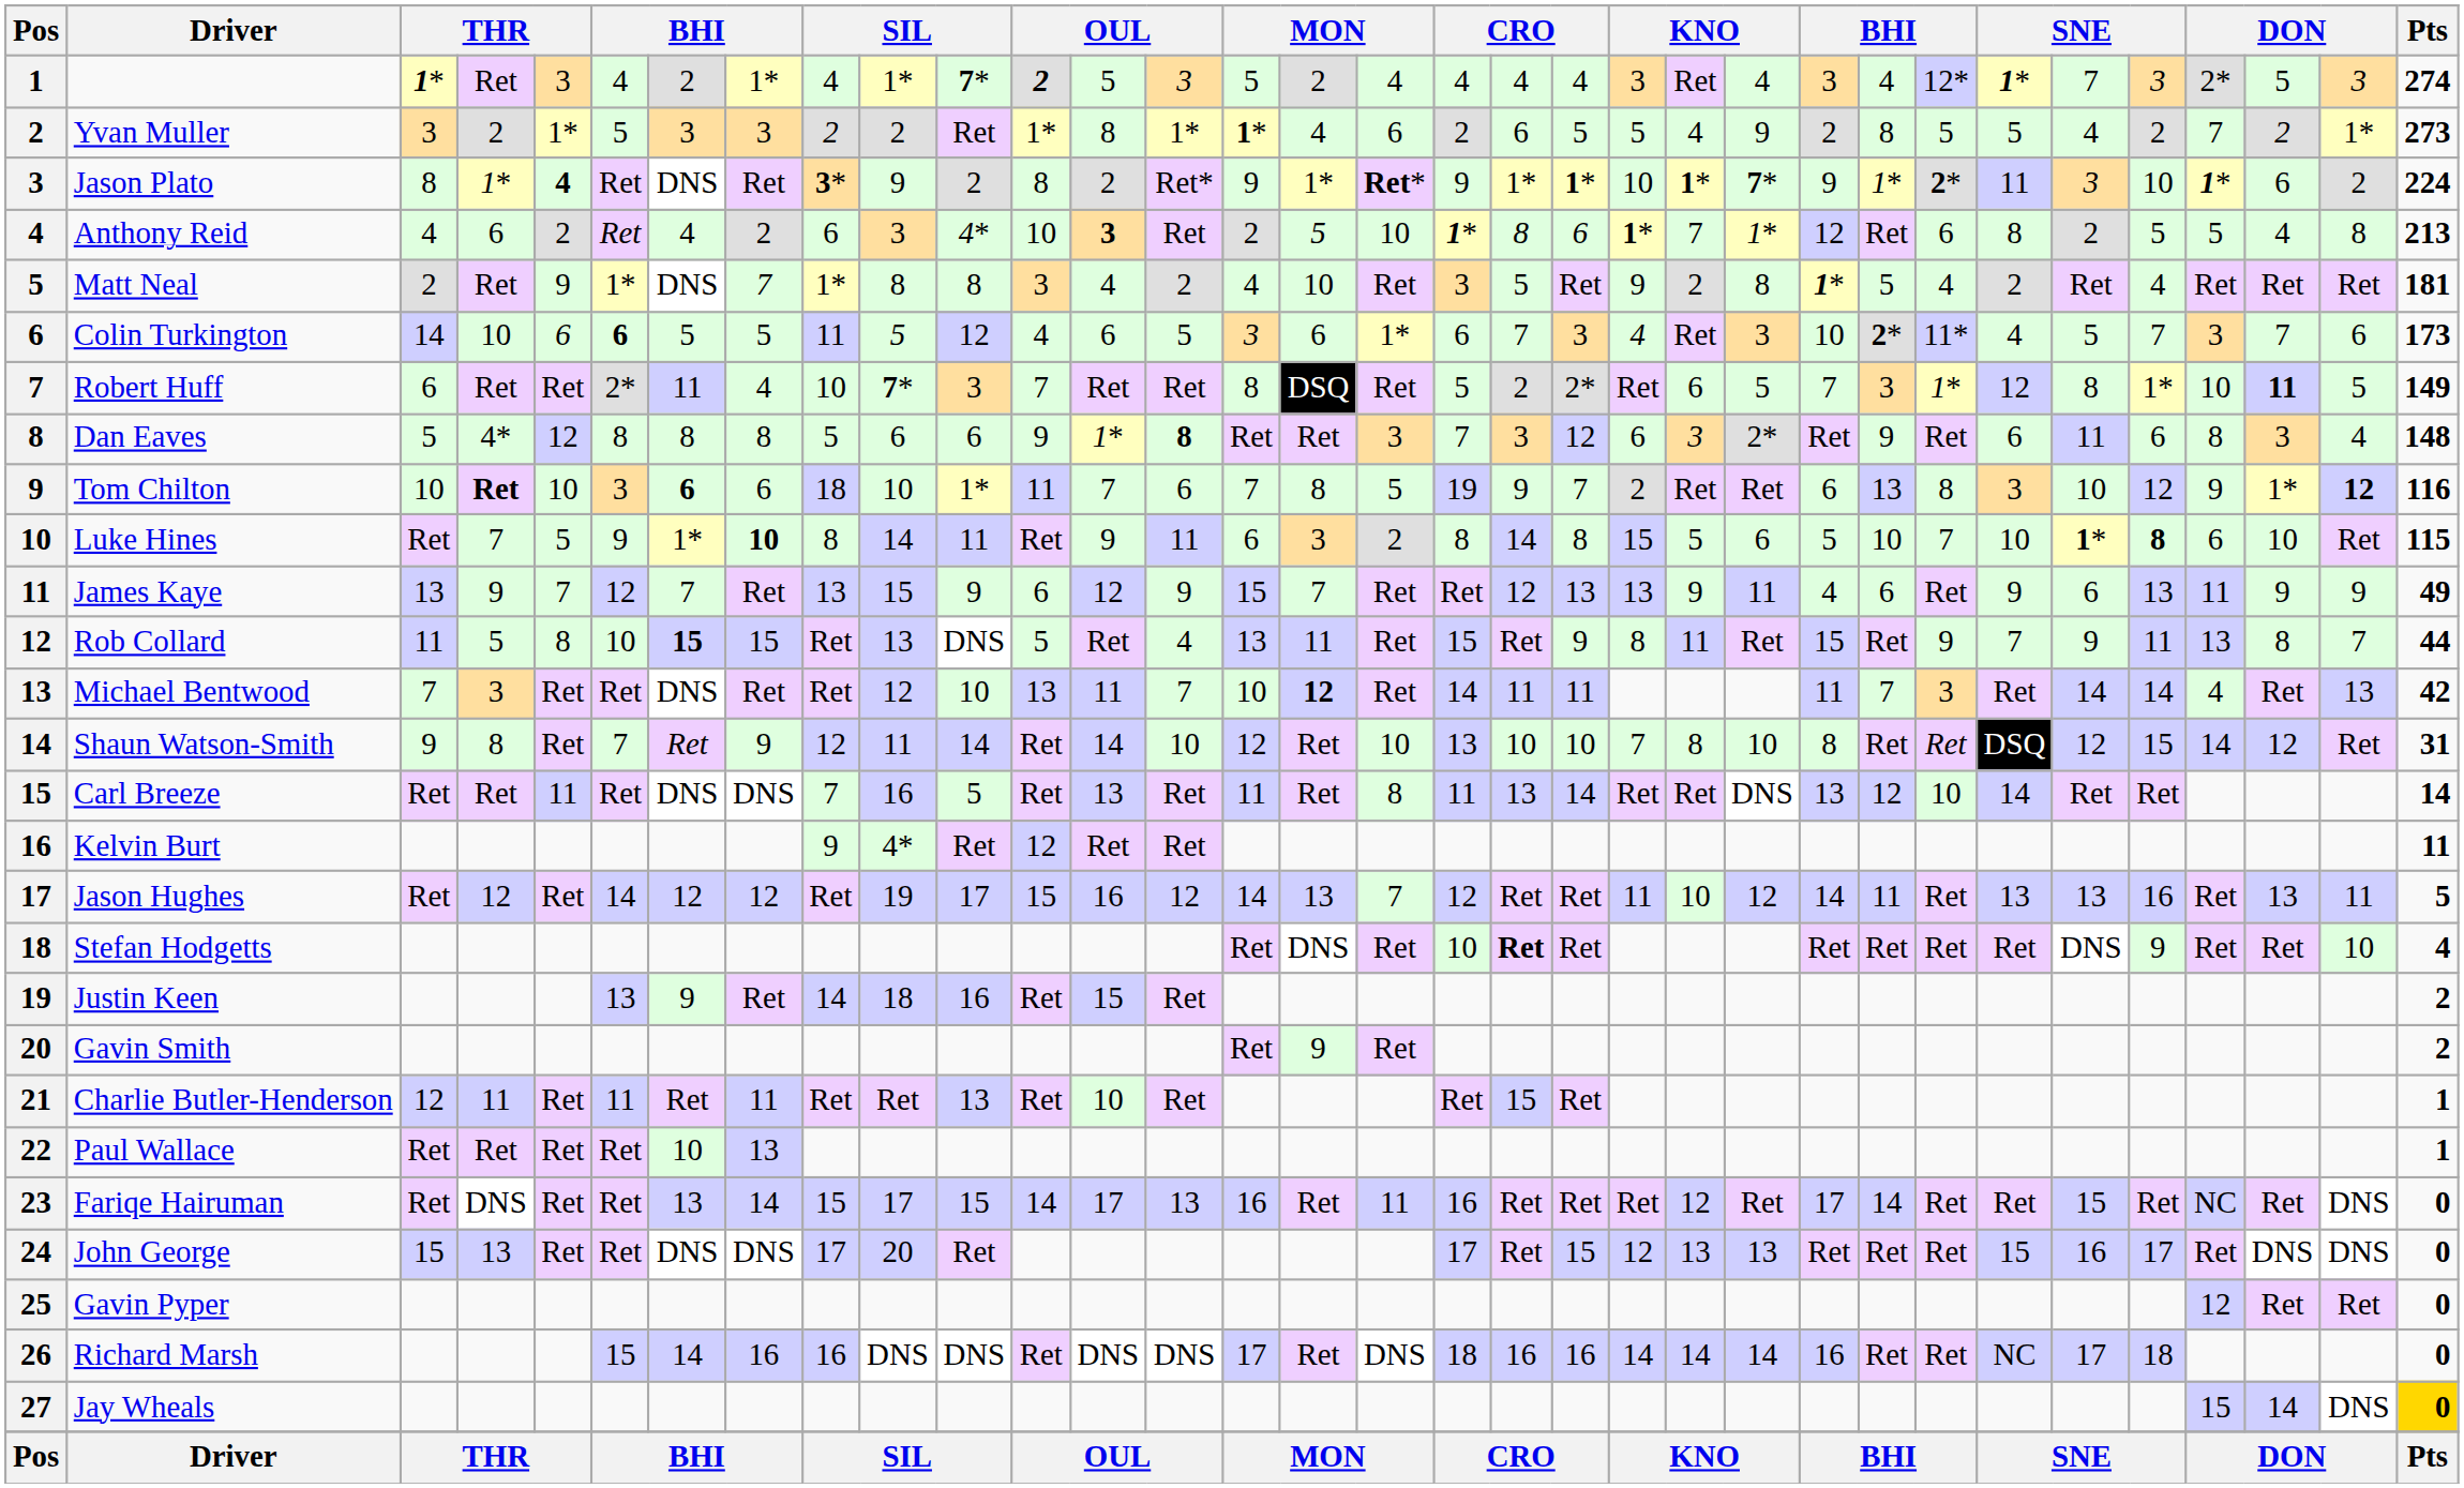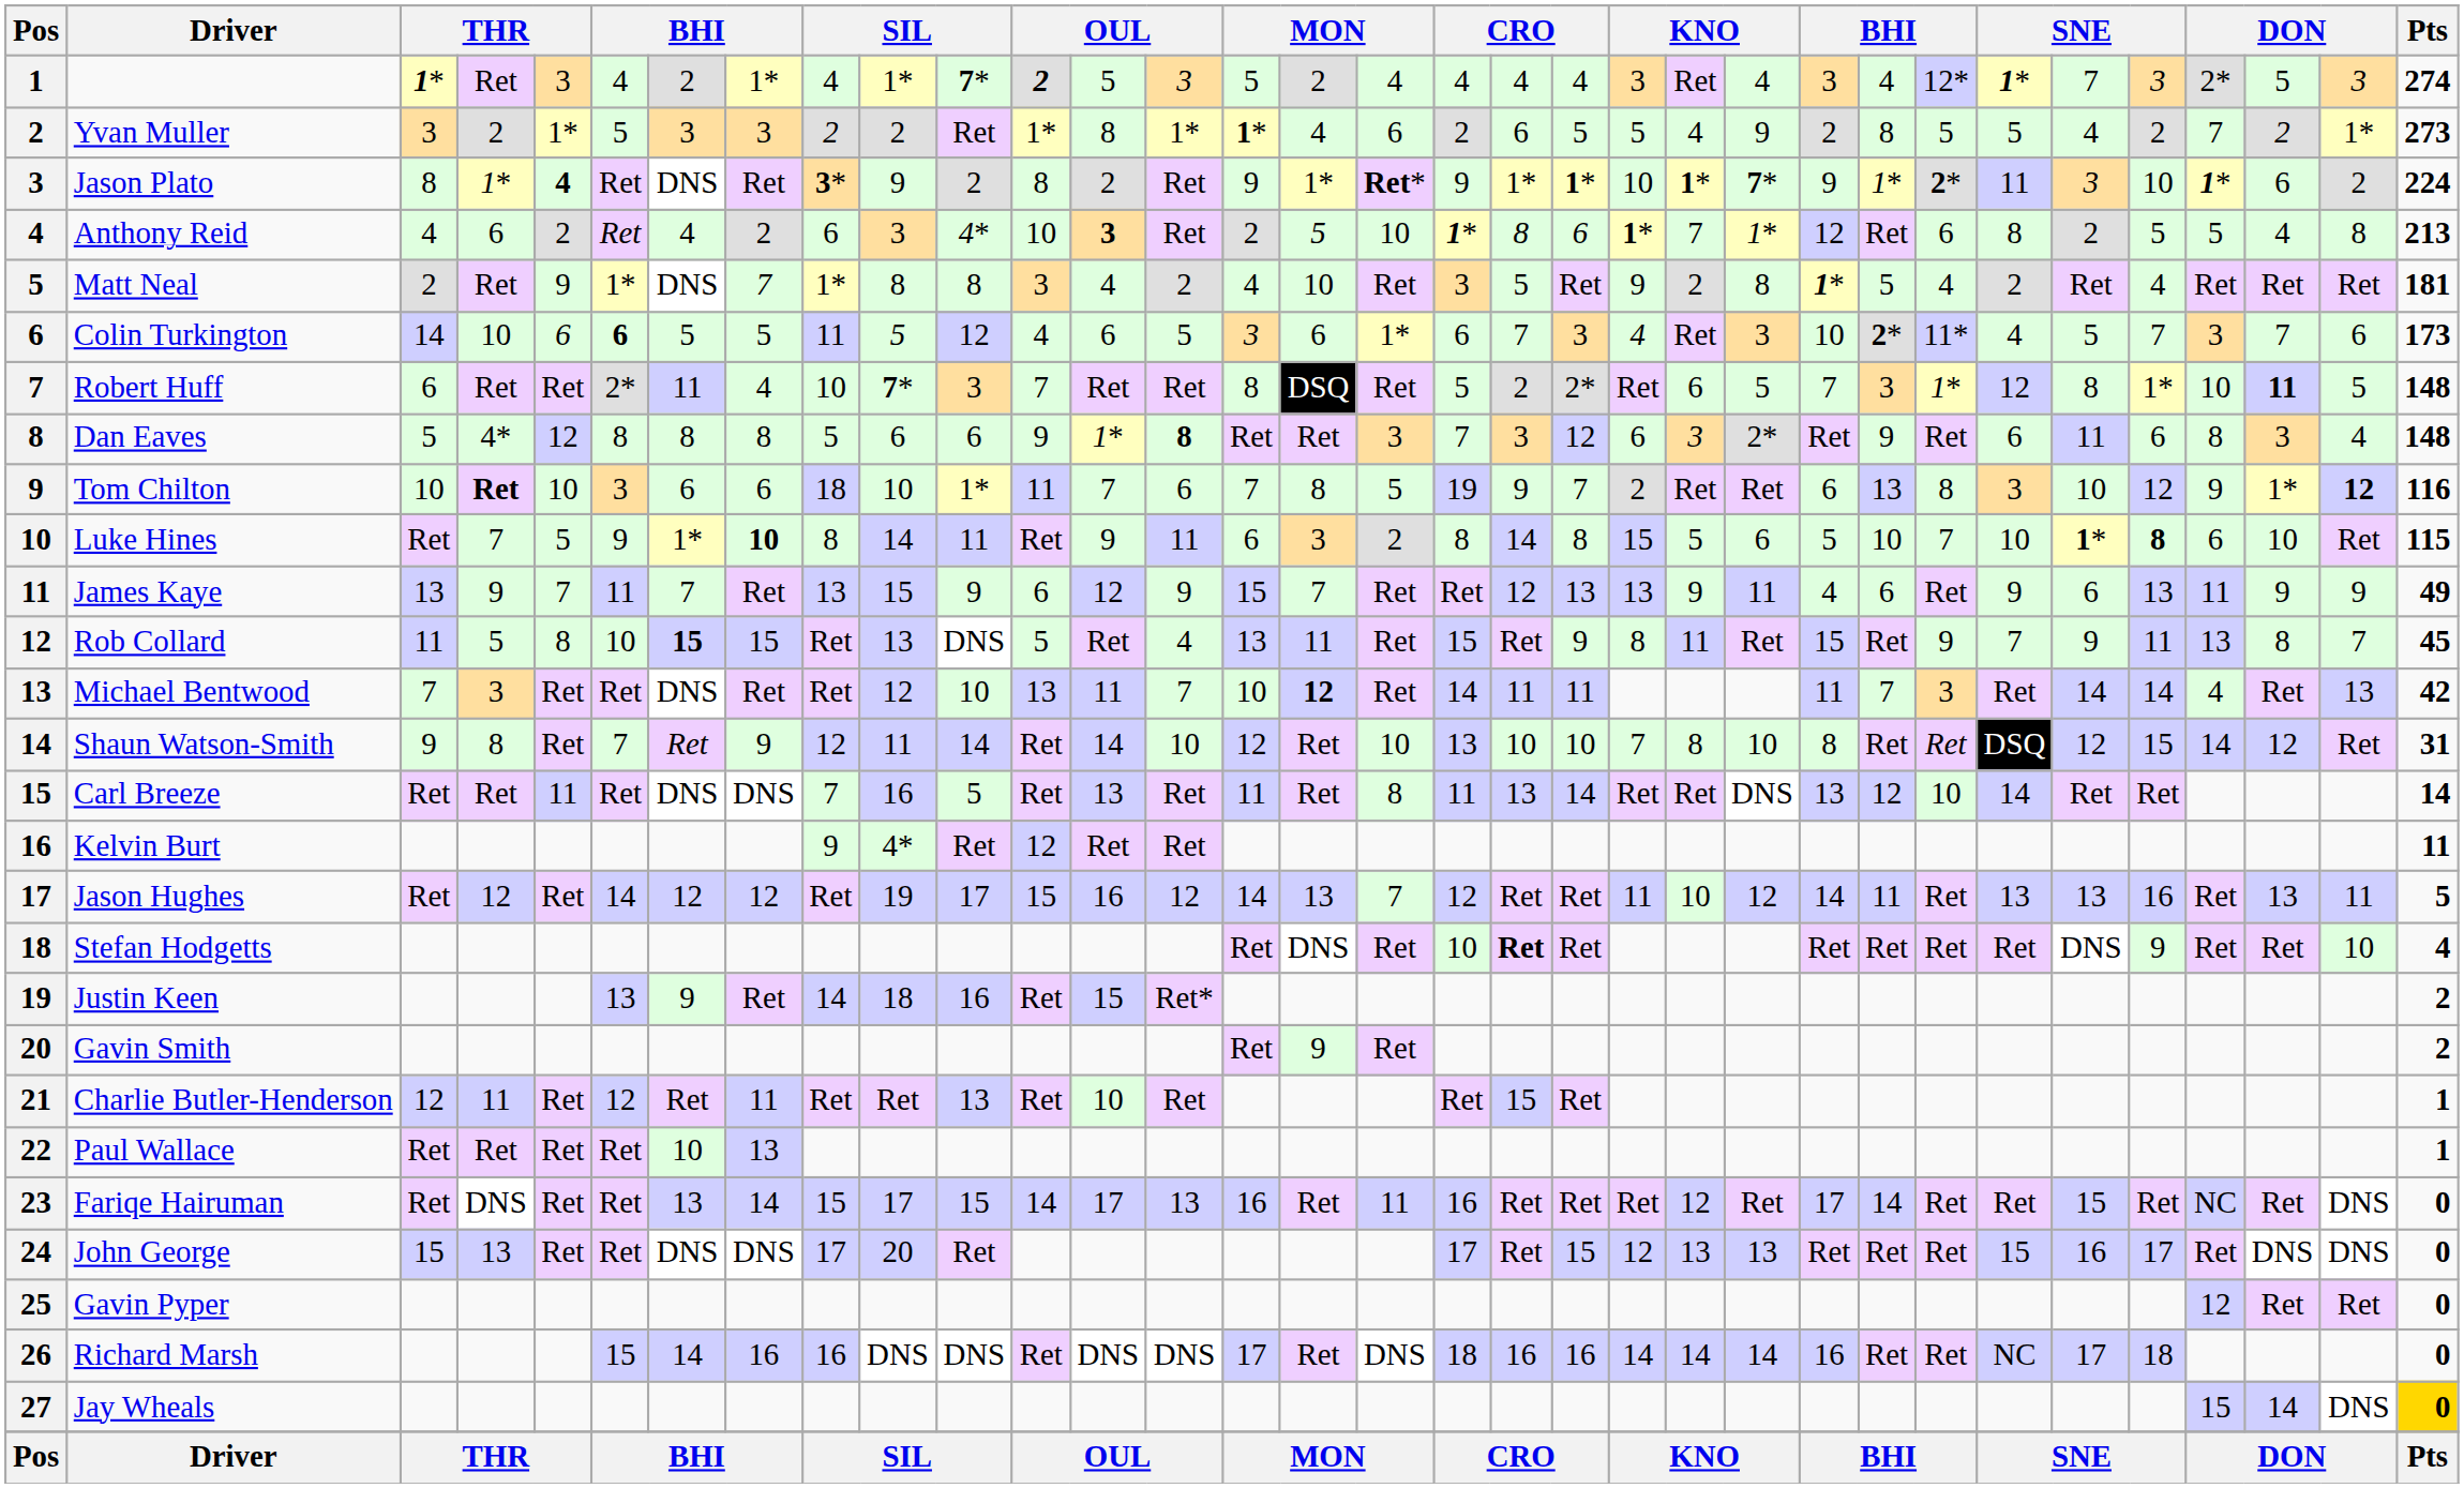Jason Plato | column 14: Ret* -> Ret
Robert Huff | Pts: 149 -> 148
Tom Chilton | column 7: bold -> normal
James Kaye | column 6: 12 -> 11
Rob Collard | Pts: 44 -> 45
Justin Keen | column 14: Ret -> Ret*
Charlie Butler-Henderson | column 6: 11 -> 12
